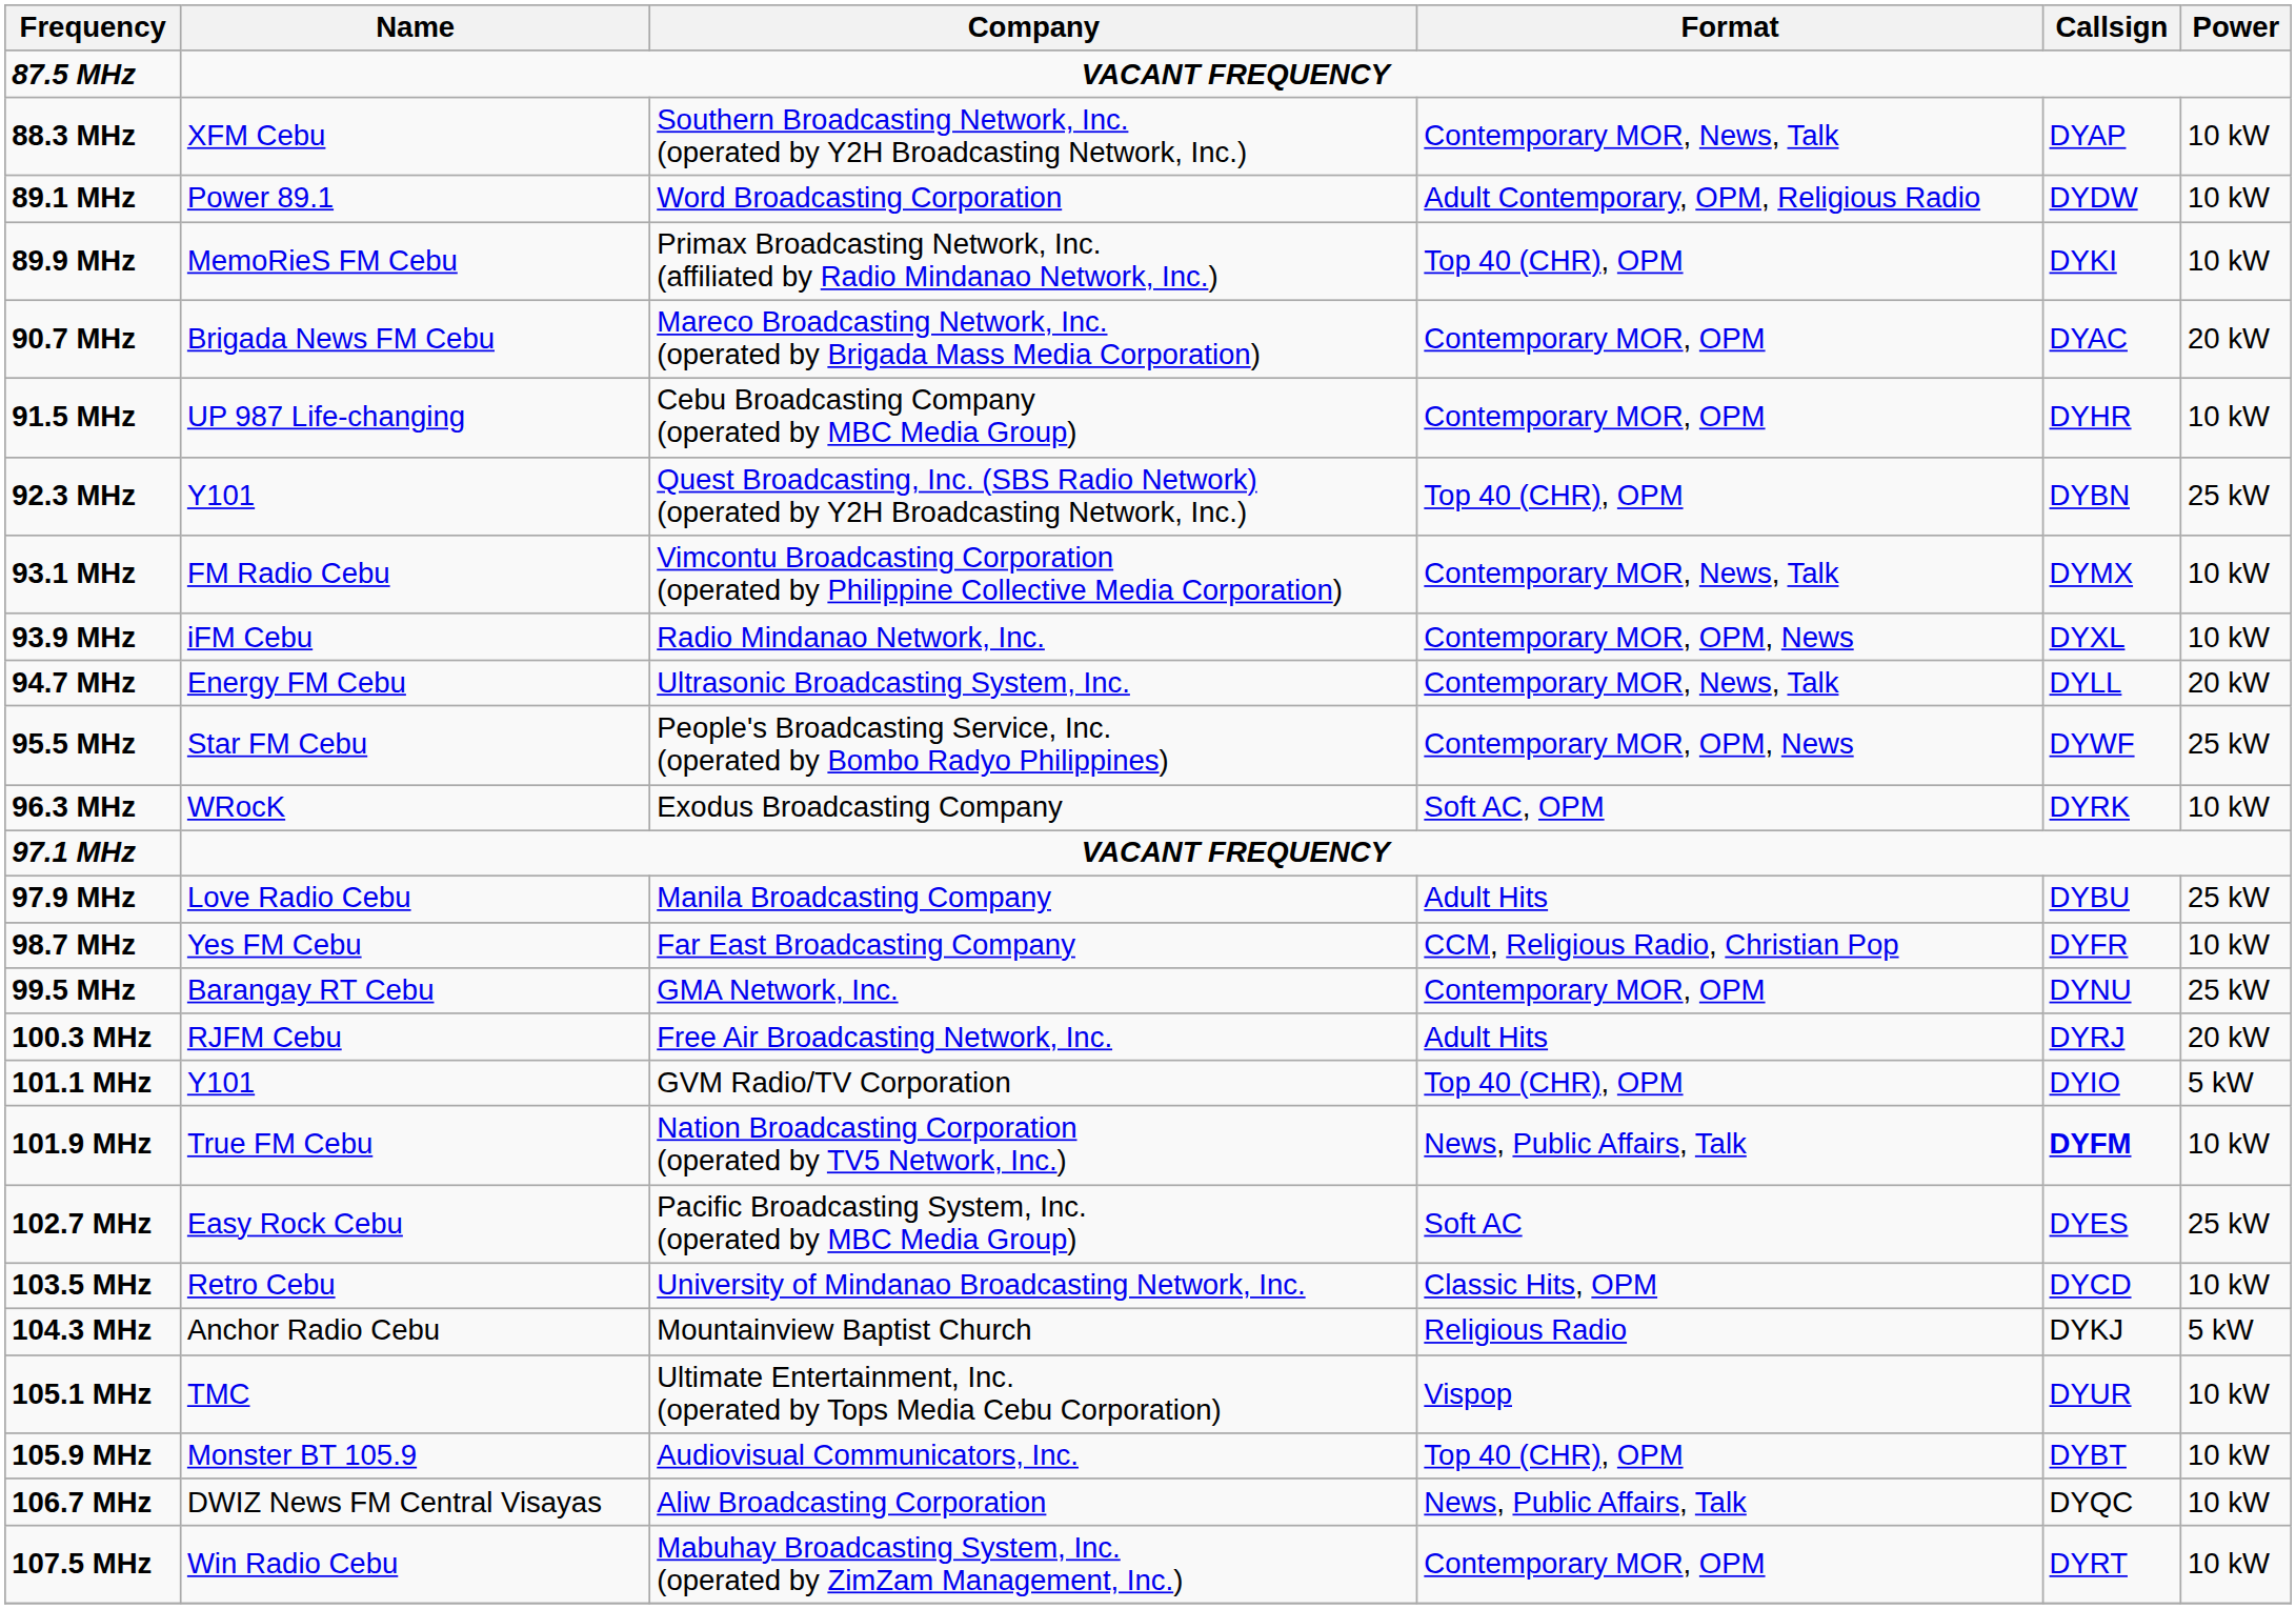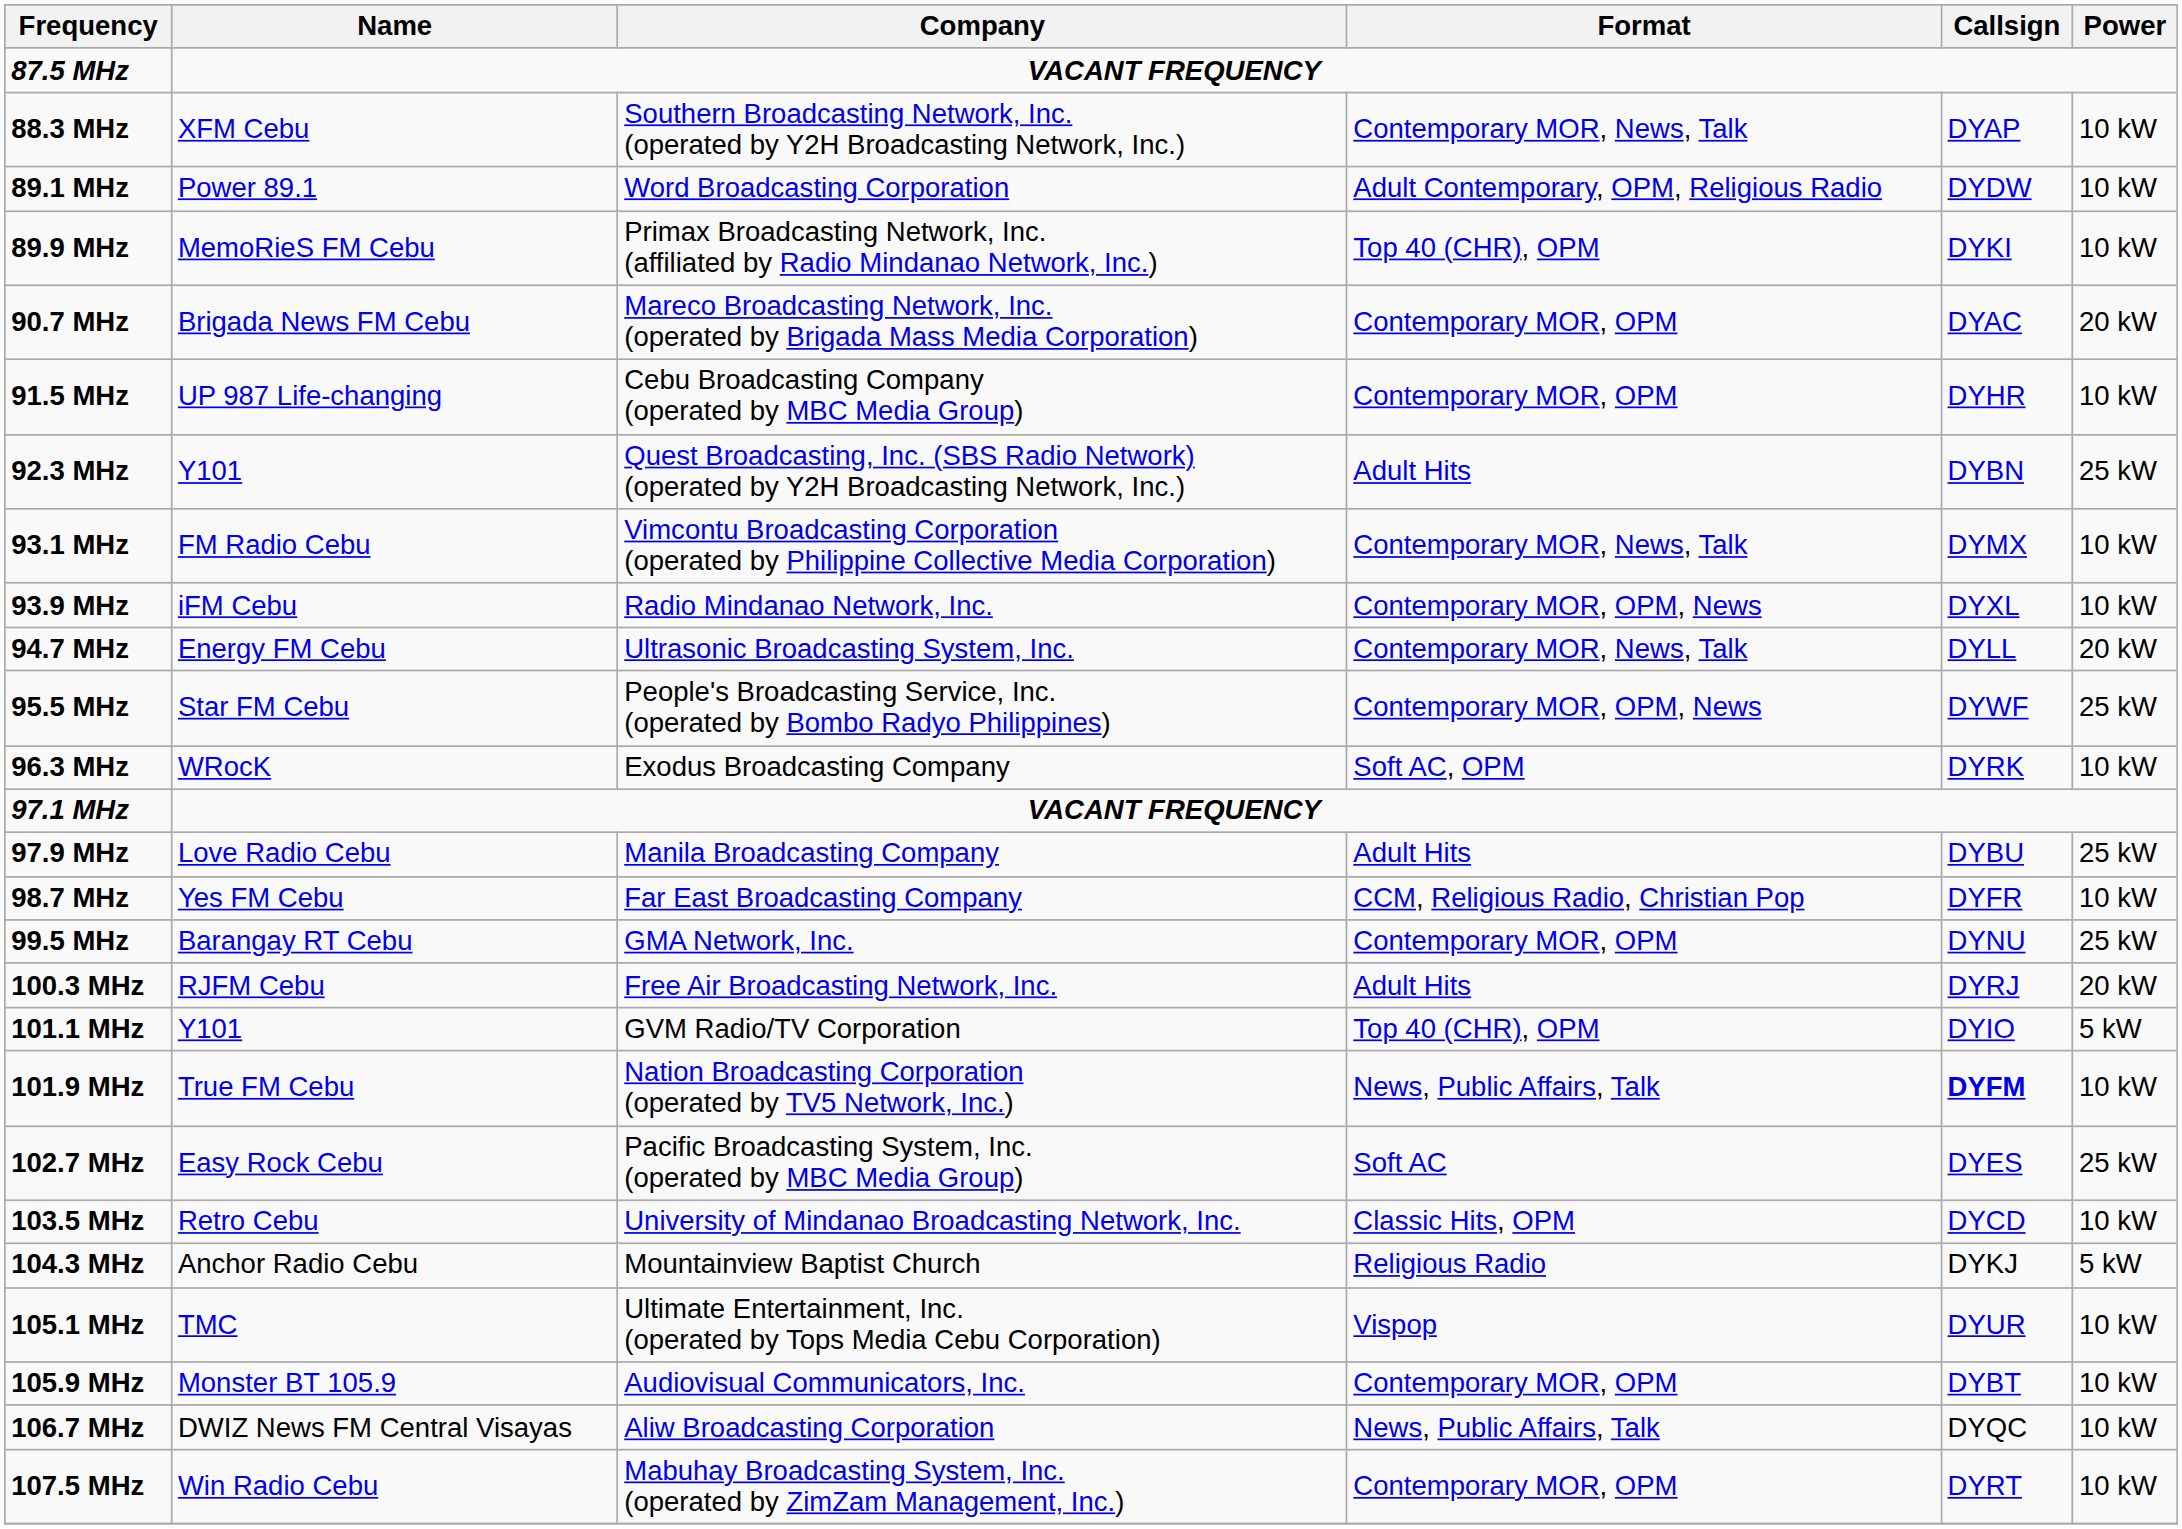92.3 MHz | Format: Top 40 (CHR), OPM -> Adult Hits
105.9 MHz | Format: Top 40 (CHR), OPM -> Contemporary MOR, OPM
